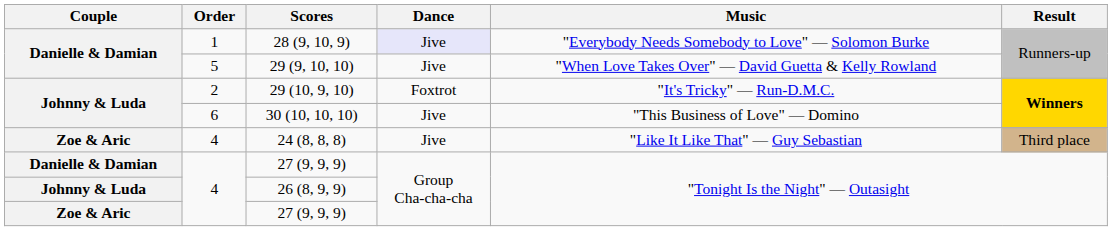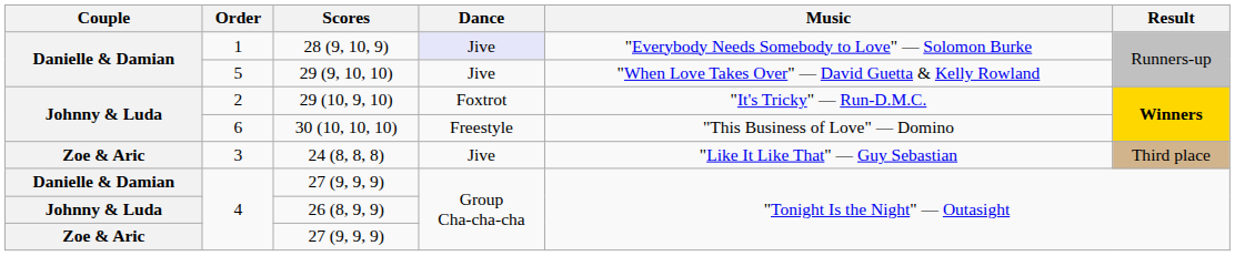30 (10, 10, 10) | Dance: Jive -> Freestyle
24 (8, 8, 8) | Order: 4 -> 3
